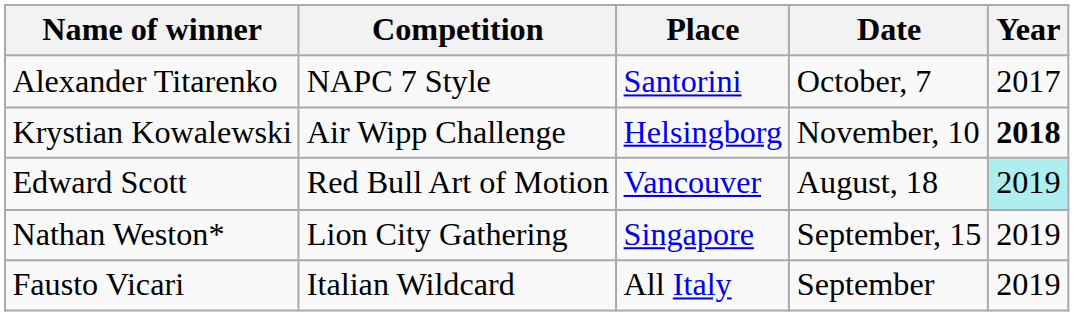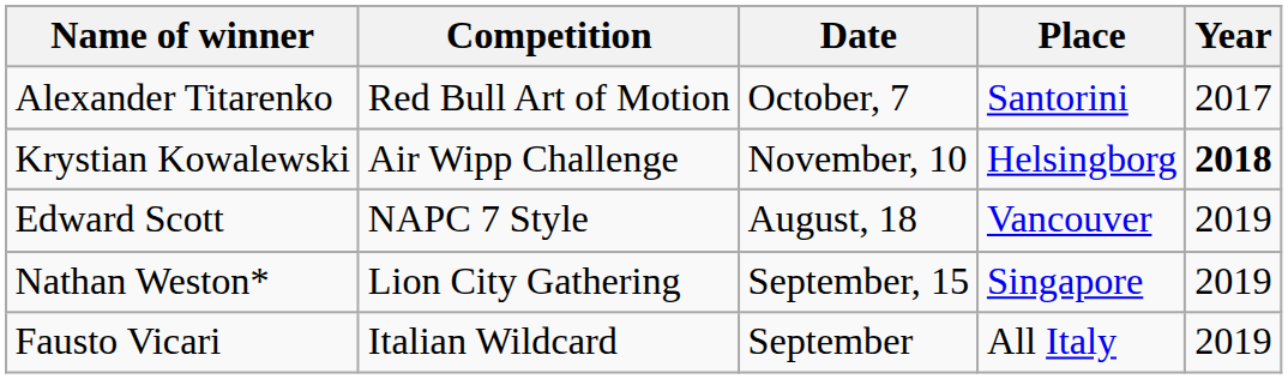columns swapped: Place <-> Date
Alexander Titarenko | Competition: NAPC 7 Style -> Red Bull Art of Motion
Edward Scott | Competition: Red Bull Art of Motion -> NAPC 7 Style
Edward Scott | Year: paleturquoise background -> no background
